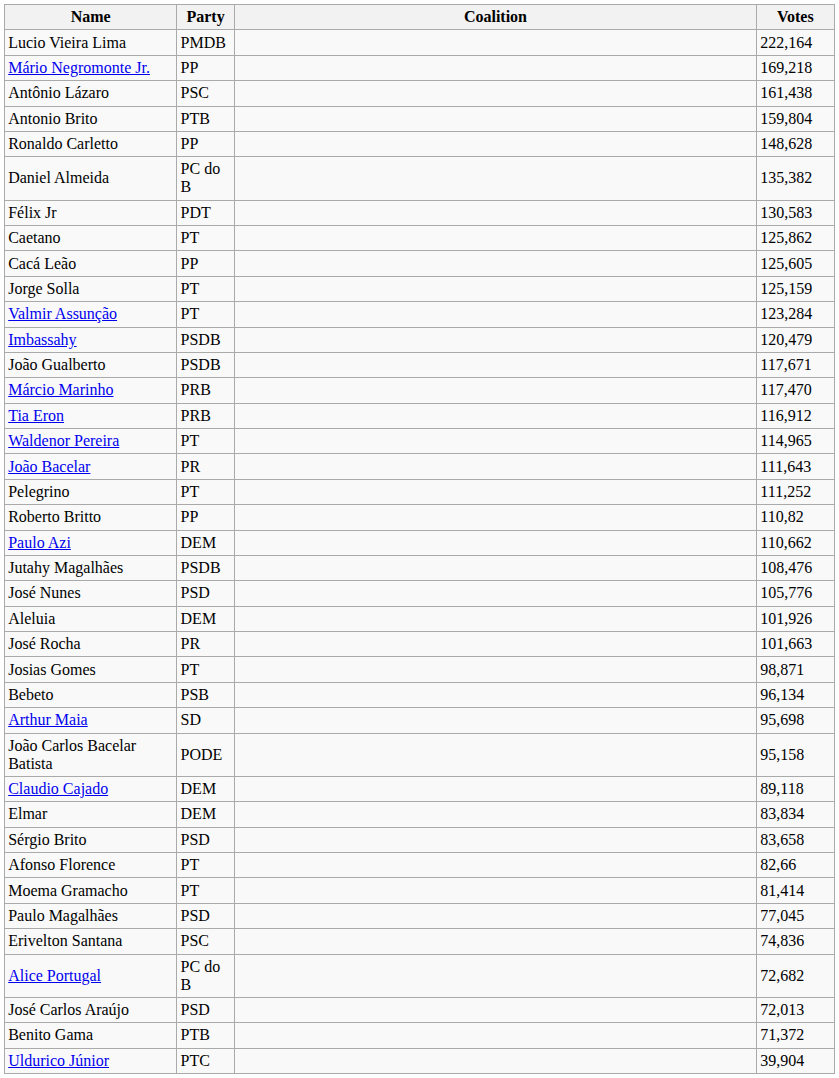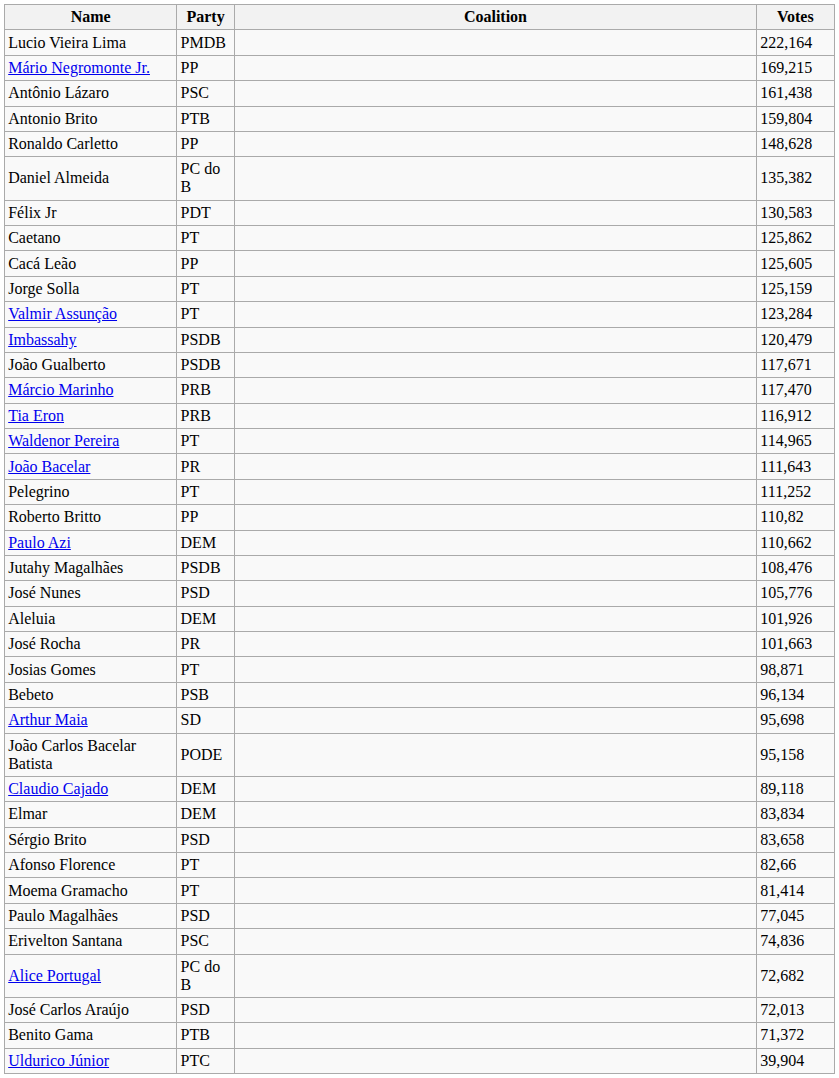Mário Negromonte Jr. | Votes: 169,218 -> 169,215
